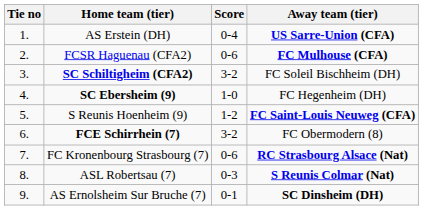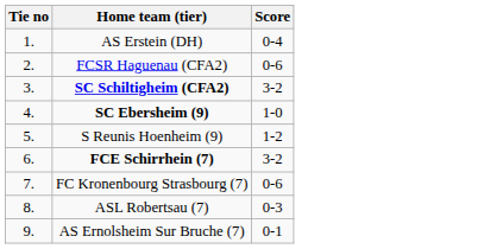- column: Away team (tier) | US Sarre-Union (CFA) | FC Mulhouse (CFA) | FC Soleil Bischheim (DH) | FC Hegenheim (DH) | FC Saint-Louis Neuweg (CFA) | FC Obermodern (8) | RC Strasbourg Alsace (Nat) | S Reunis Colmar (Nat) | SC Dinsheim (DH)
